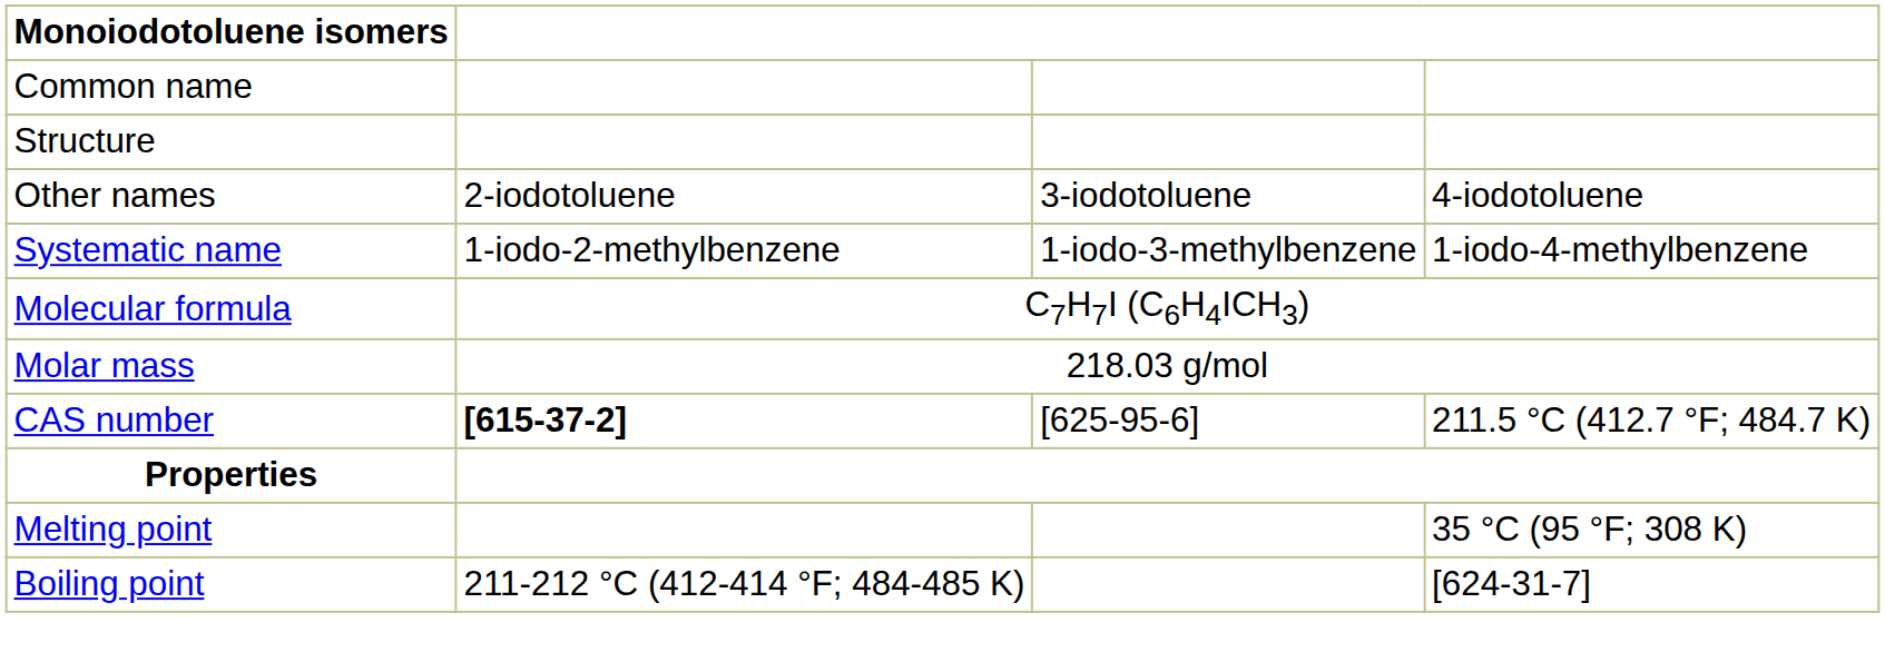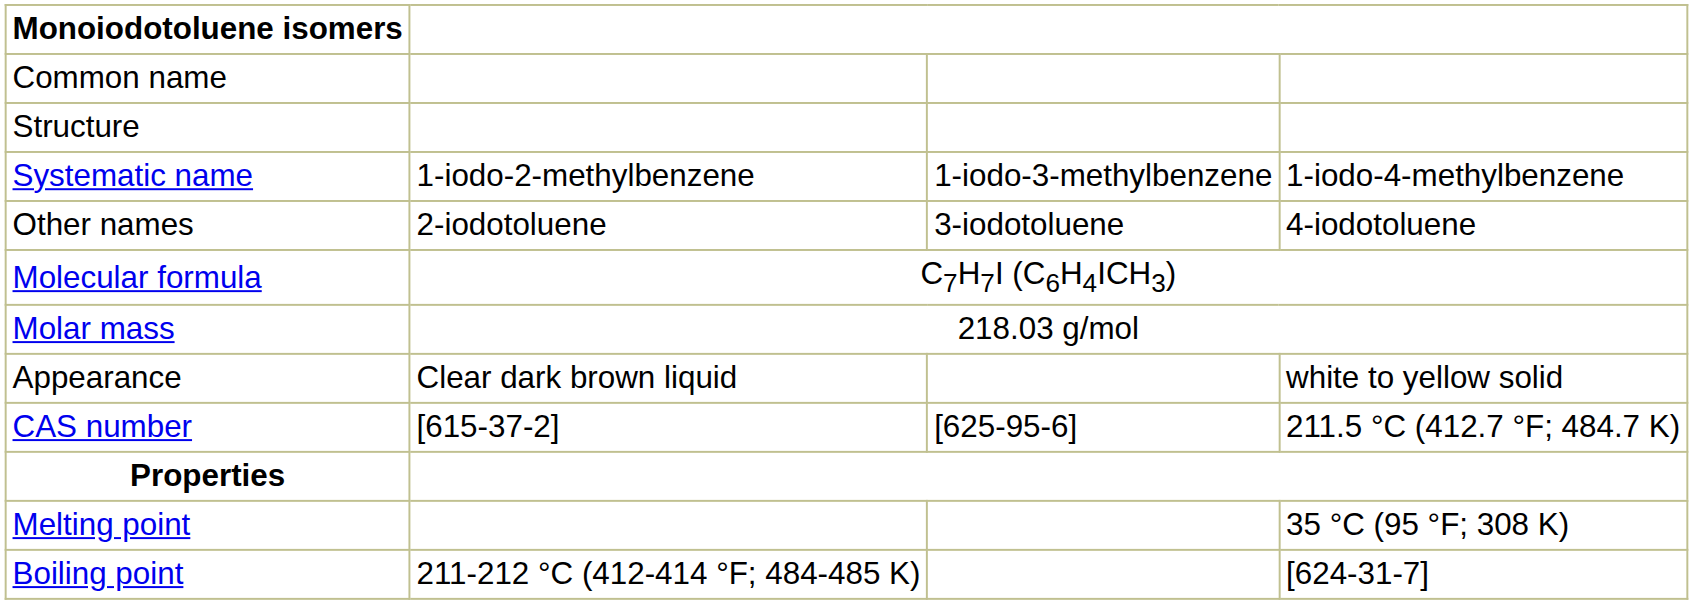rows swapped: Systematic name <-> Other names
+ row: Appearance | Clear dark brown liquid | white to yellow solid
CAS number | column 2: bold -> normal
